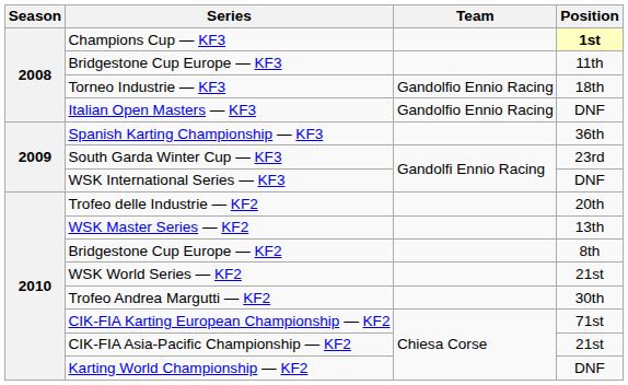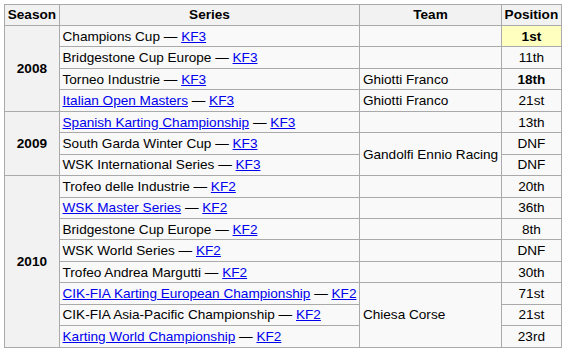Torneo Industrie — KF3 | Team: Gandolfio Ennio Racing -> Ghiotti Franco
Torneo Industrie — KF3 | Position: normal -> bold
Italian Open Masters — KF3 | Team: Gandolfio Ennio Racing -> Ghiotti Franco
Italian Open Masters — KF3 | Position: DNF -> 21st
Spanish Karting Championship — KF3 | Position: 36th -> 13th
South Garda Winter Cup — KF3 | Position: 23rd -> DNF
WSK Master Series — KF2 | Position: 13th -> 36th
WSK World Series — KF2 | Position: 21st -> DNF
Karting World Championship — KF2 | Position: DNF -> 23rd
